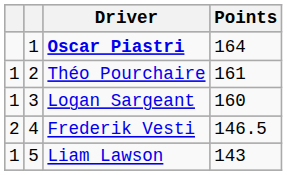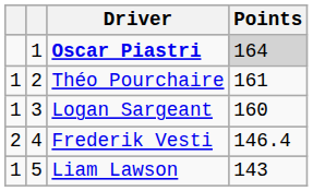Oscar Piastri | Points: no background -> lightgrey background
Frederik Vesti | Points: 146.5 -> 146.4
